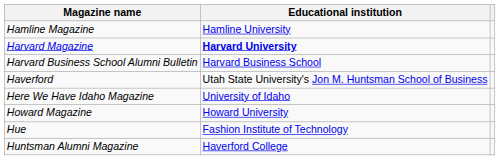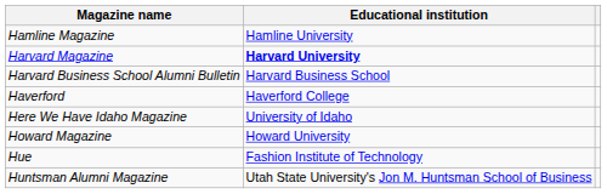Haverford | Educational institution: Utah State University's Jon M. Huntsman School of Business -> Haverford College
Huntsman Alumni Magazine | Educational institution: Haverford College -> Utah State University's Jon M. Huntsman School of Business
